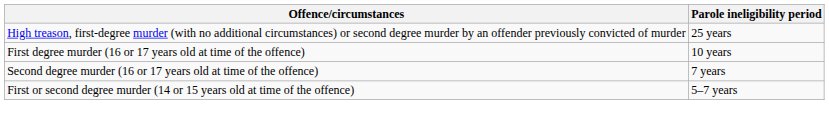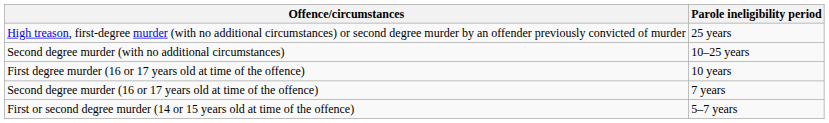+ row: Second degree murder (with no additional circumstances) | 10–25 years
